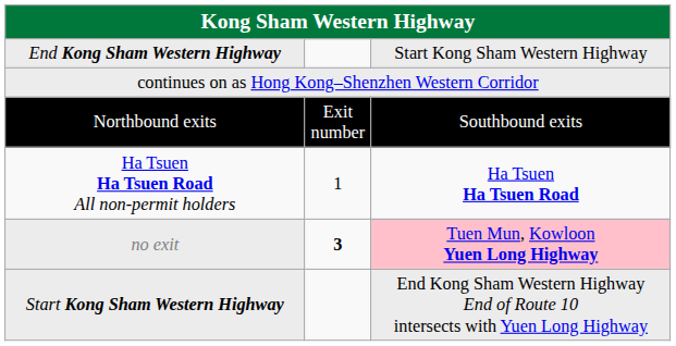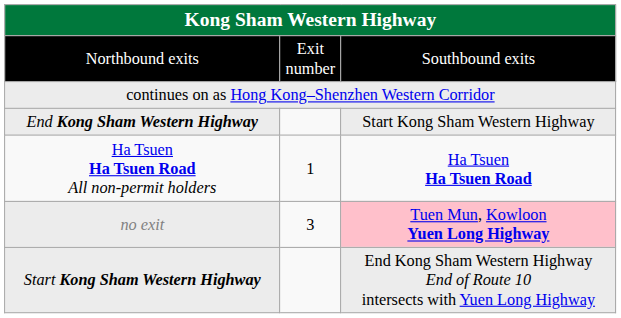rows swapped: Northbound exits <-> End Kong Sham Western Highway
no exit | column 2: bold -> normal
